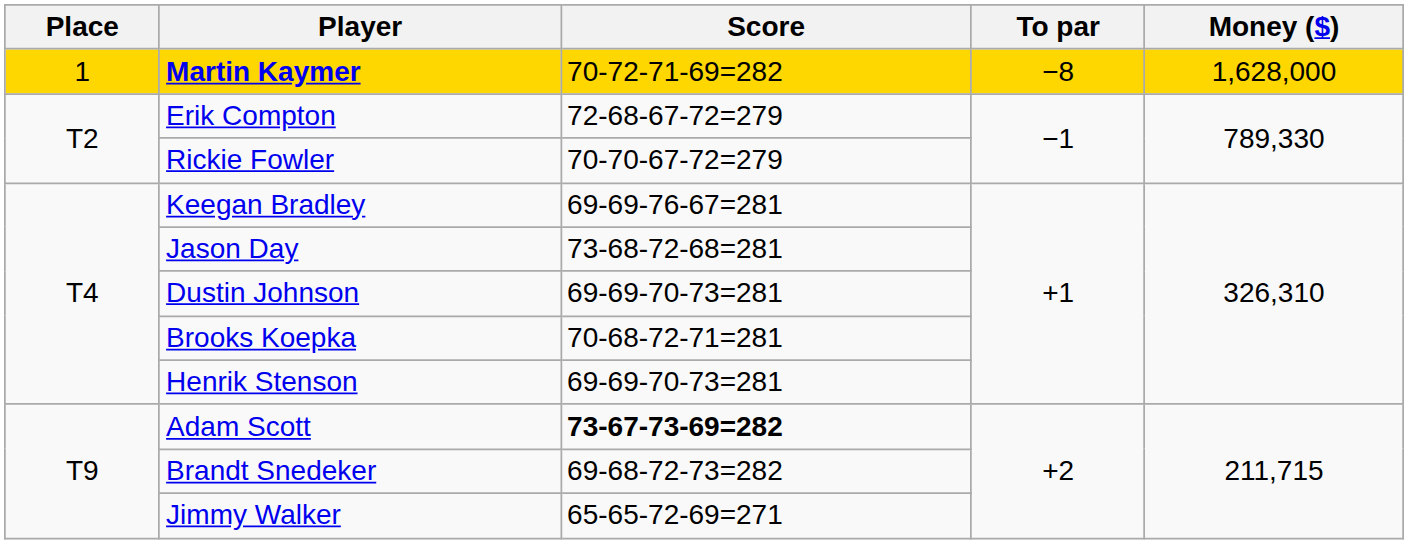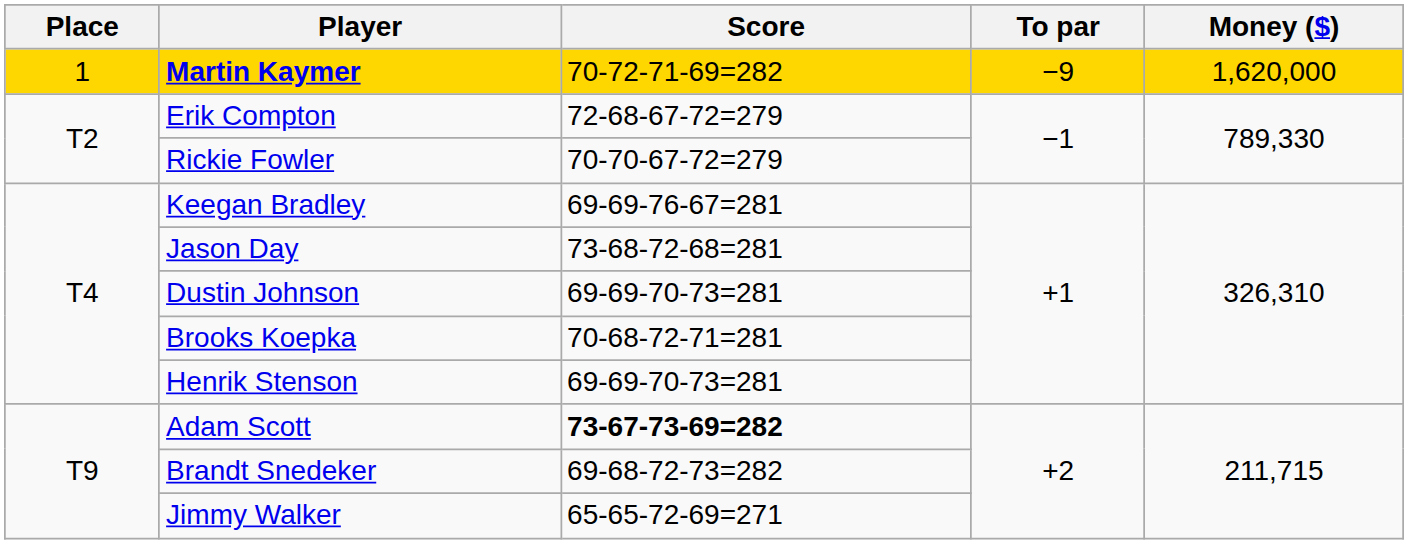Martin Kaymer | To par: −8 -> −9
Martin Kaymer | Money ($): 1,628,000 -> 1,620,000
